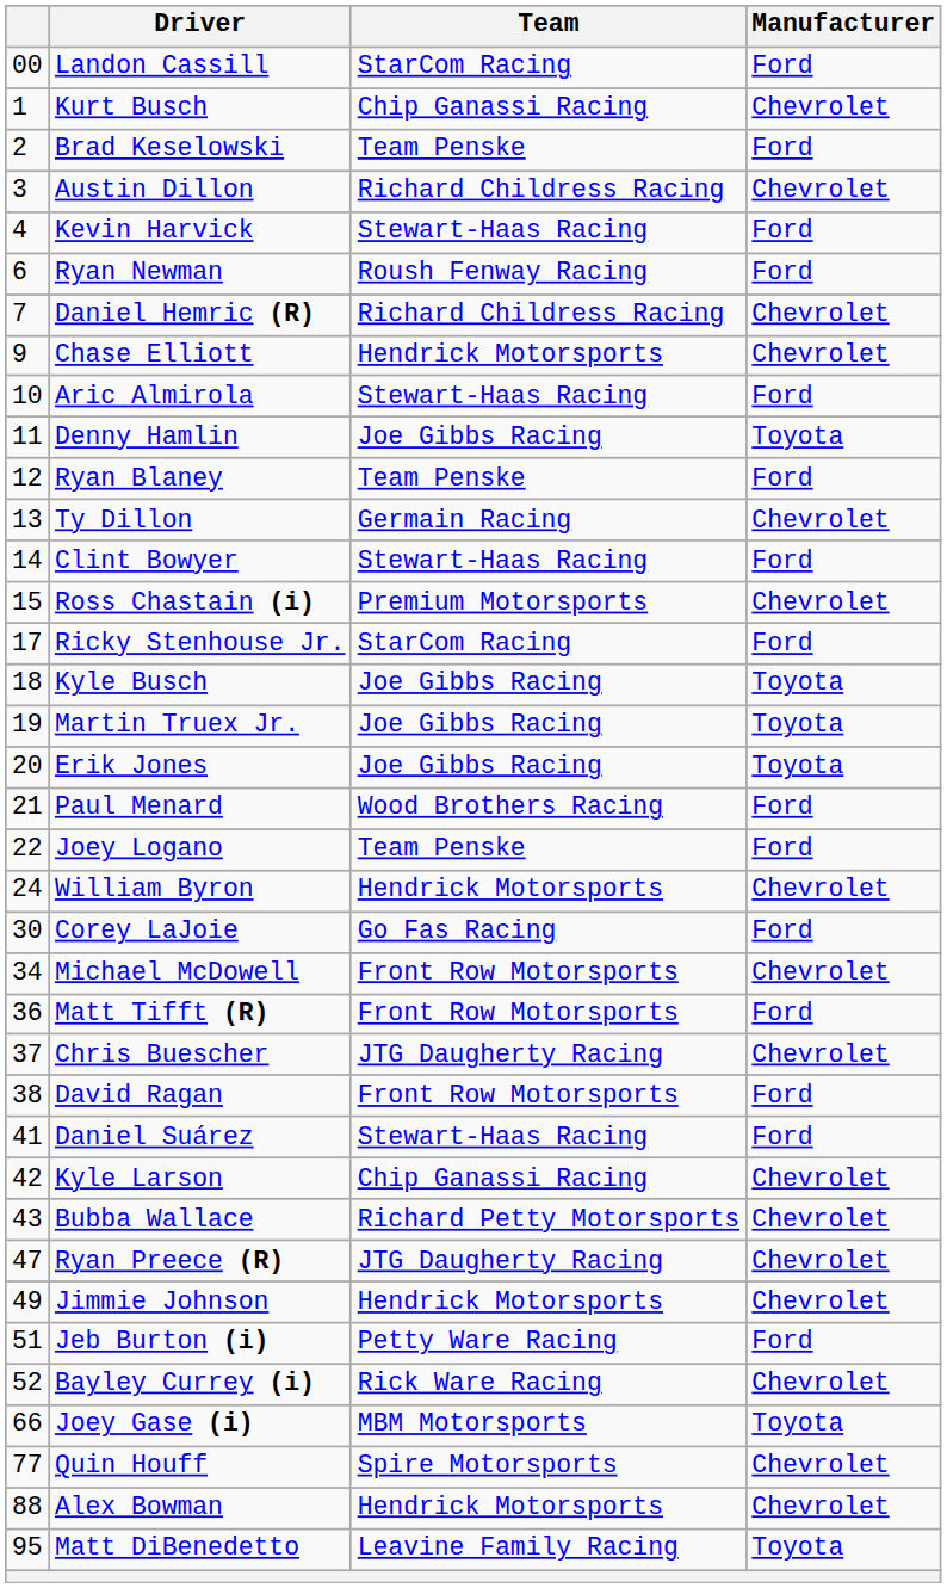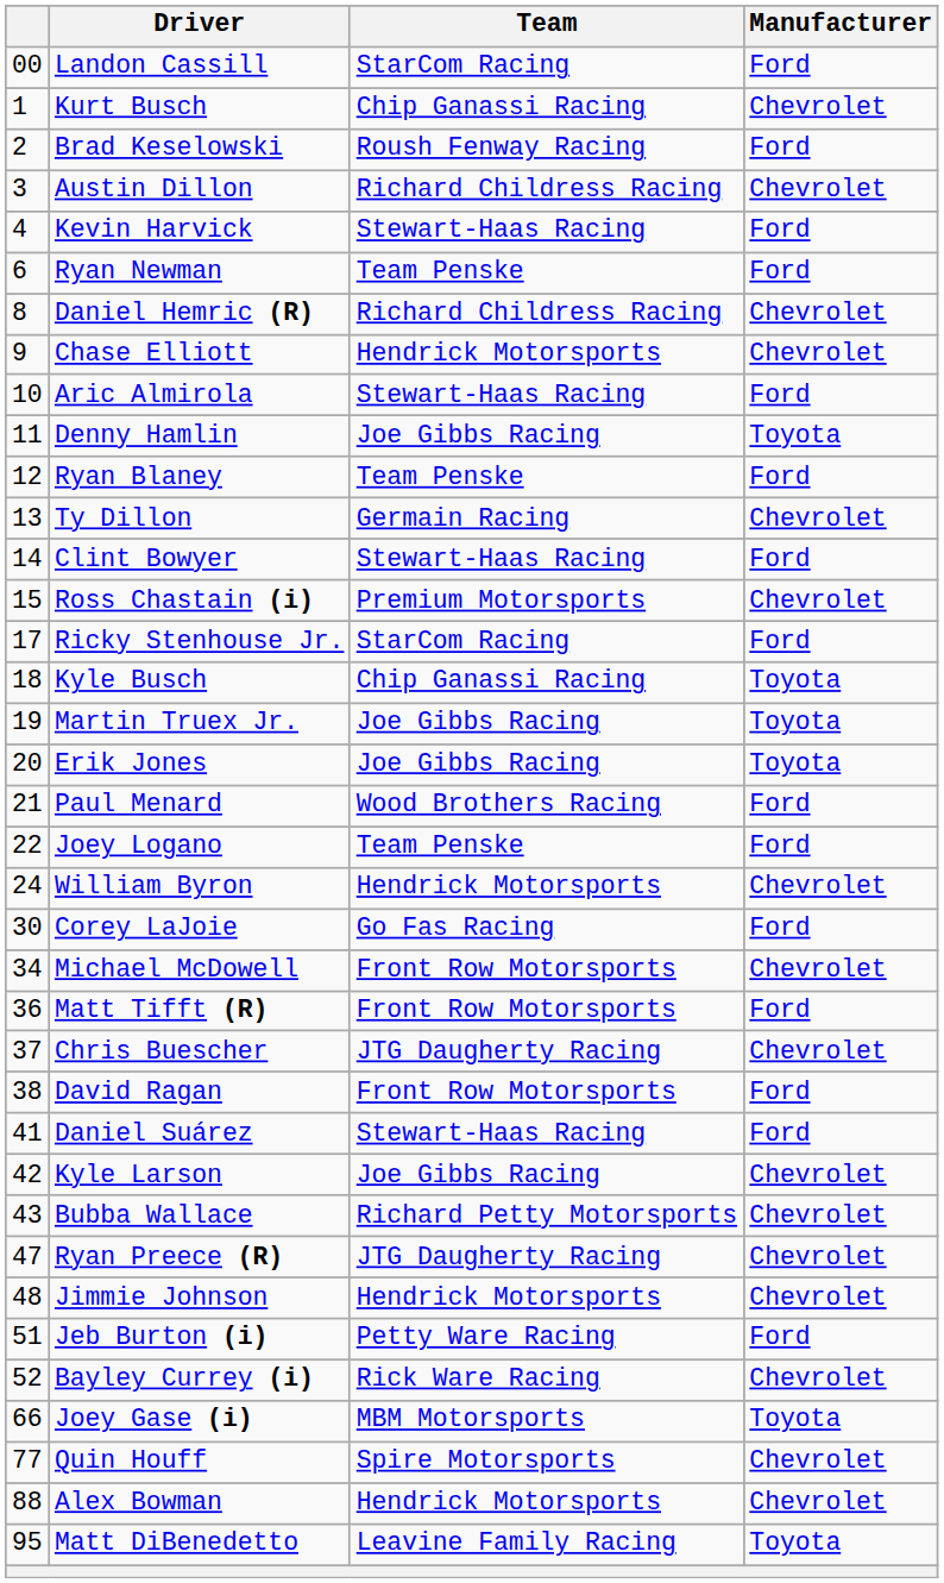Brad Keselowski | Team: Team Penske -> Roush Fenway Racing
Ryan Newman | Team: Roush Fenway Racing -> Team Penske
Daniel Hemric (R) | column 1: 7 -> 8
Kyle Busch | Team: Joe Gibbs Racing -> Chip Ganassi Racing
Kyle Larson | Team: Chip Ganassi Racing -> Joe Gibbs Racing
Jimmie Johnson | column 1: 49 -> 48
